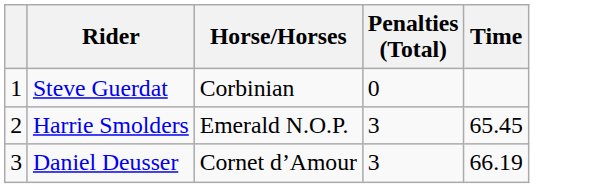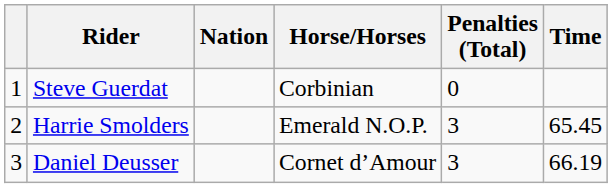+ column: Nation
